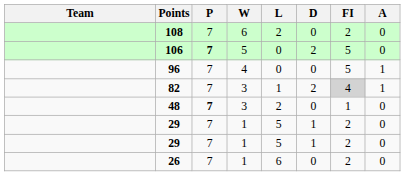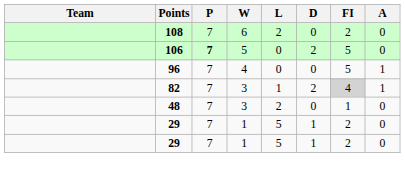48 | P: bold -> normal
- row: 26 | 7 | 1 | 6 | 0 | 2 | 0
